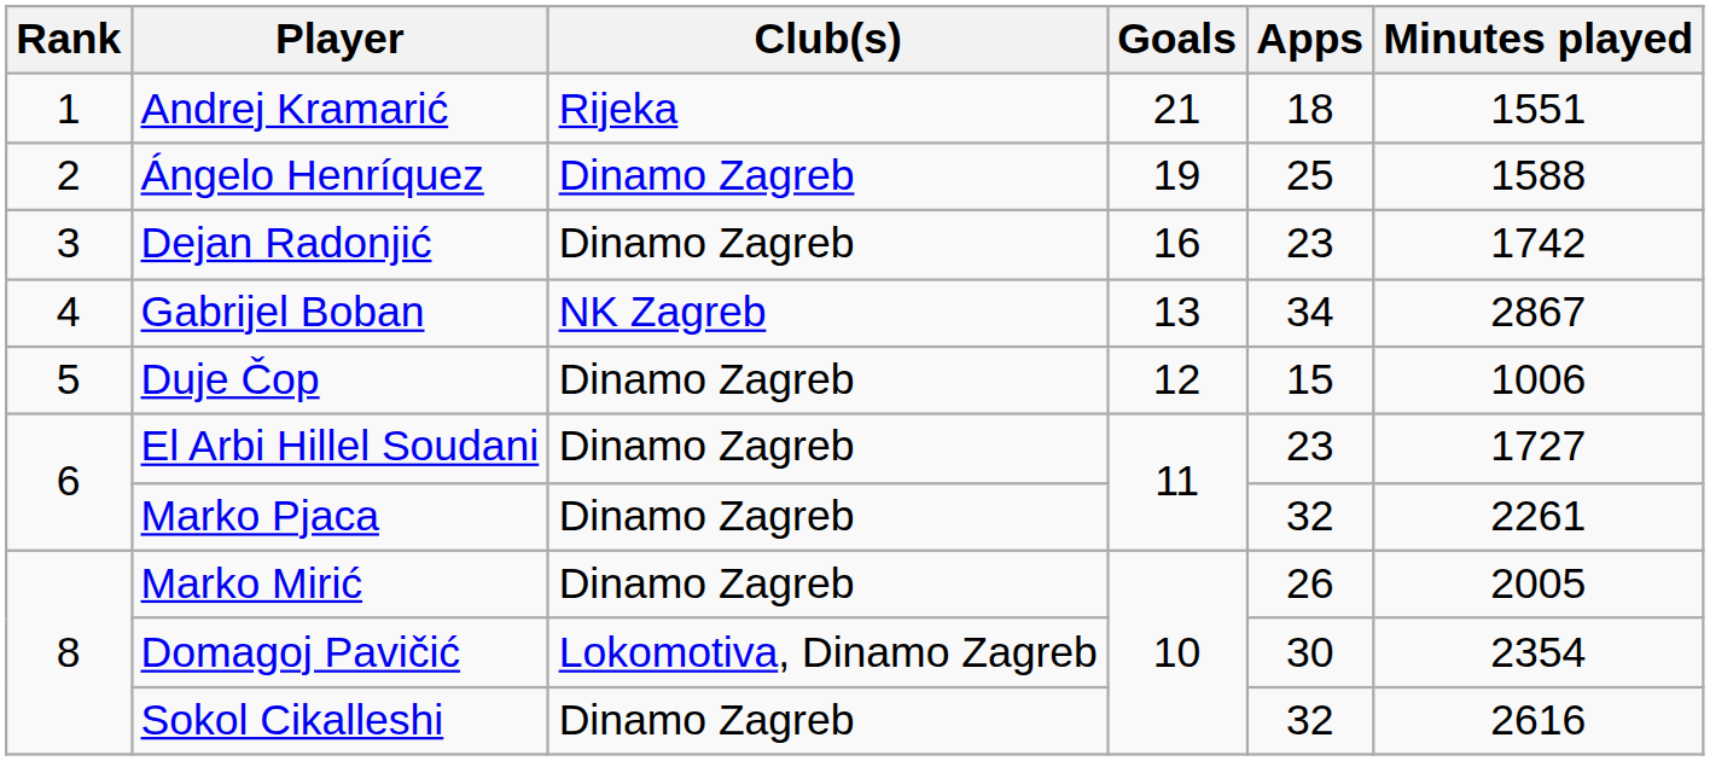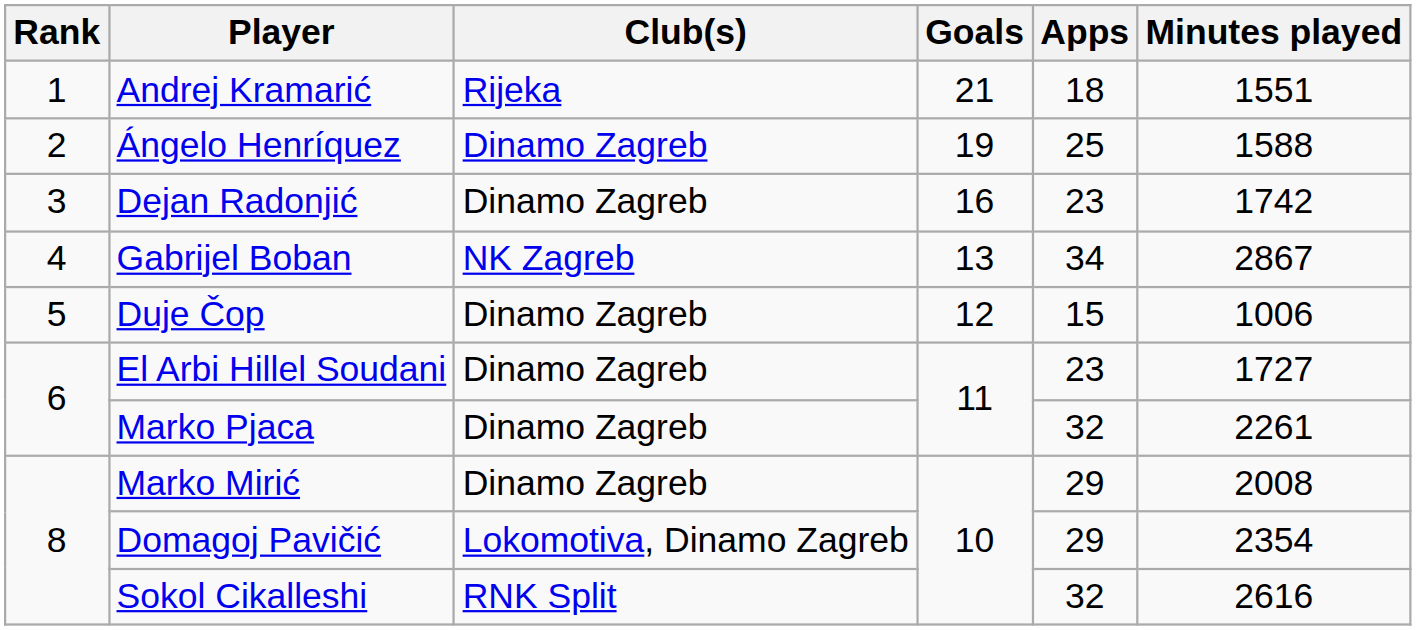Marko Mirić | Apps: 26 -> 29
Marko Mirić | Minutes played: 2005 -> 2008
Domagoj Pavičić | Apps: 30 -> 29
Sokol Cikalleshi | Club(s): Dinamo Zagreb -> RNK Split
